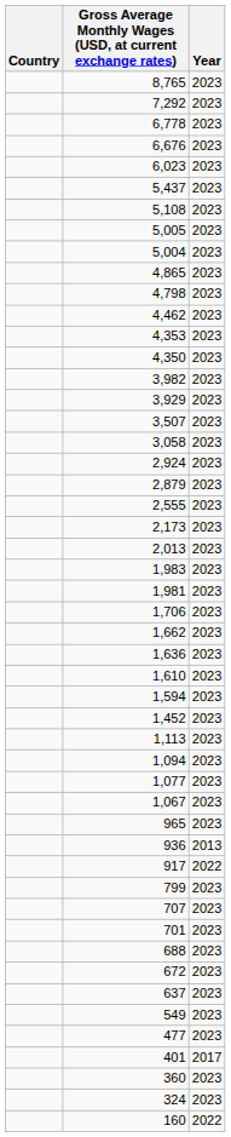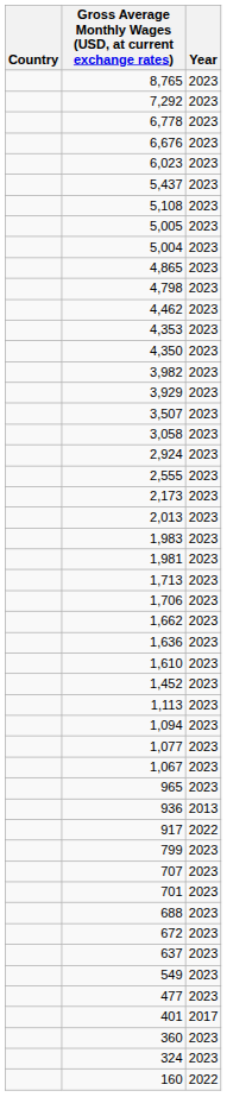- row: 2,879 | 2023
+ row: 1,713 | 2023
- row: 1,594 | 2023
